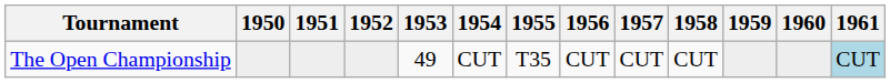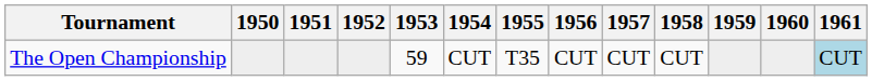The Open Championship | 1953: 49 -> 59
